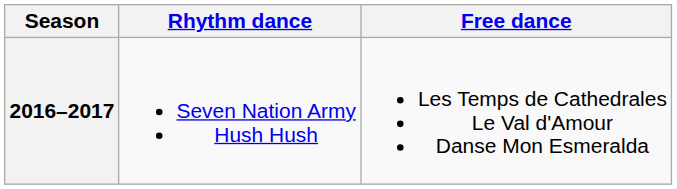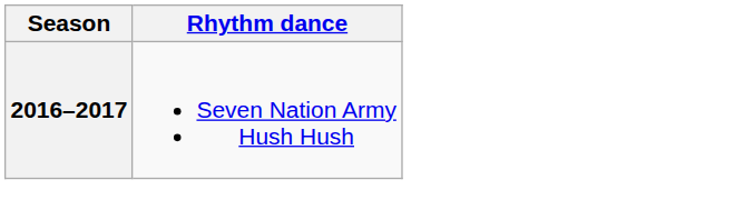- column: Free dance | Les Temps de Cathedrales Le Val d'Amour Danse Mon Esmeralda
